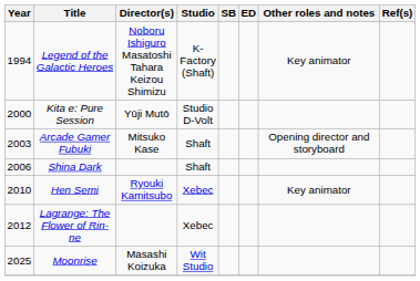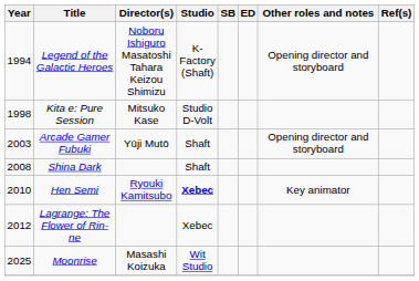Legend of the Galactic Heroes | Other roles and notes: Key animator -> Opening director and storyboard
Kita e: Pure Session | Year: 2000 -> 1998
Kita e: Pure Session | Director(s): Yūji Mutō -> Mitsuko Kase
Arcade Gamer Fubuki | Director(s): Mitsuko Kase -> Yūji Mutō
Shina Dark | Year: 2006 -> 2008
Hen Semi | Studio: normal -> bold
